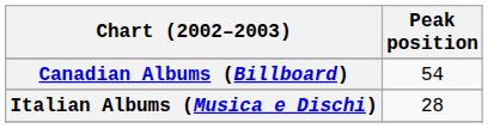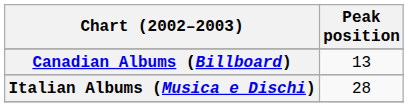Canadian Albums (Billboard) | Peak position: 54 -> 13
